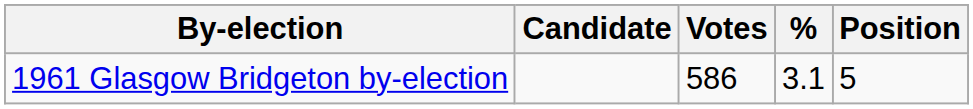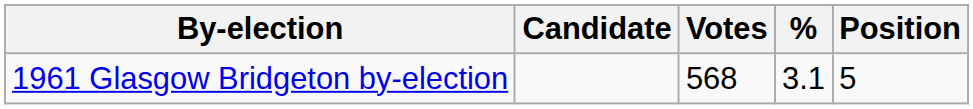1961 Glasgow Bridgeton by-election | Votes: 586 -> 568
